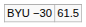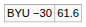BYU −30 | column 2: 61.5 -> 61.6
